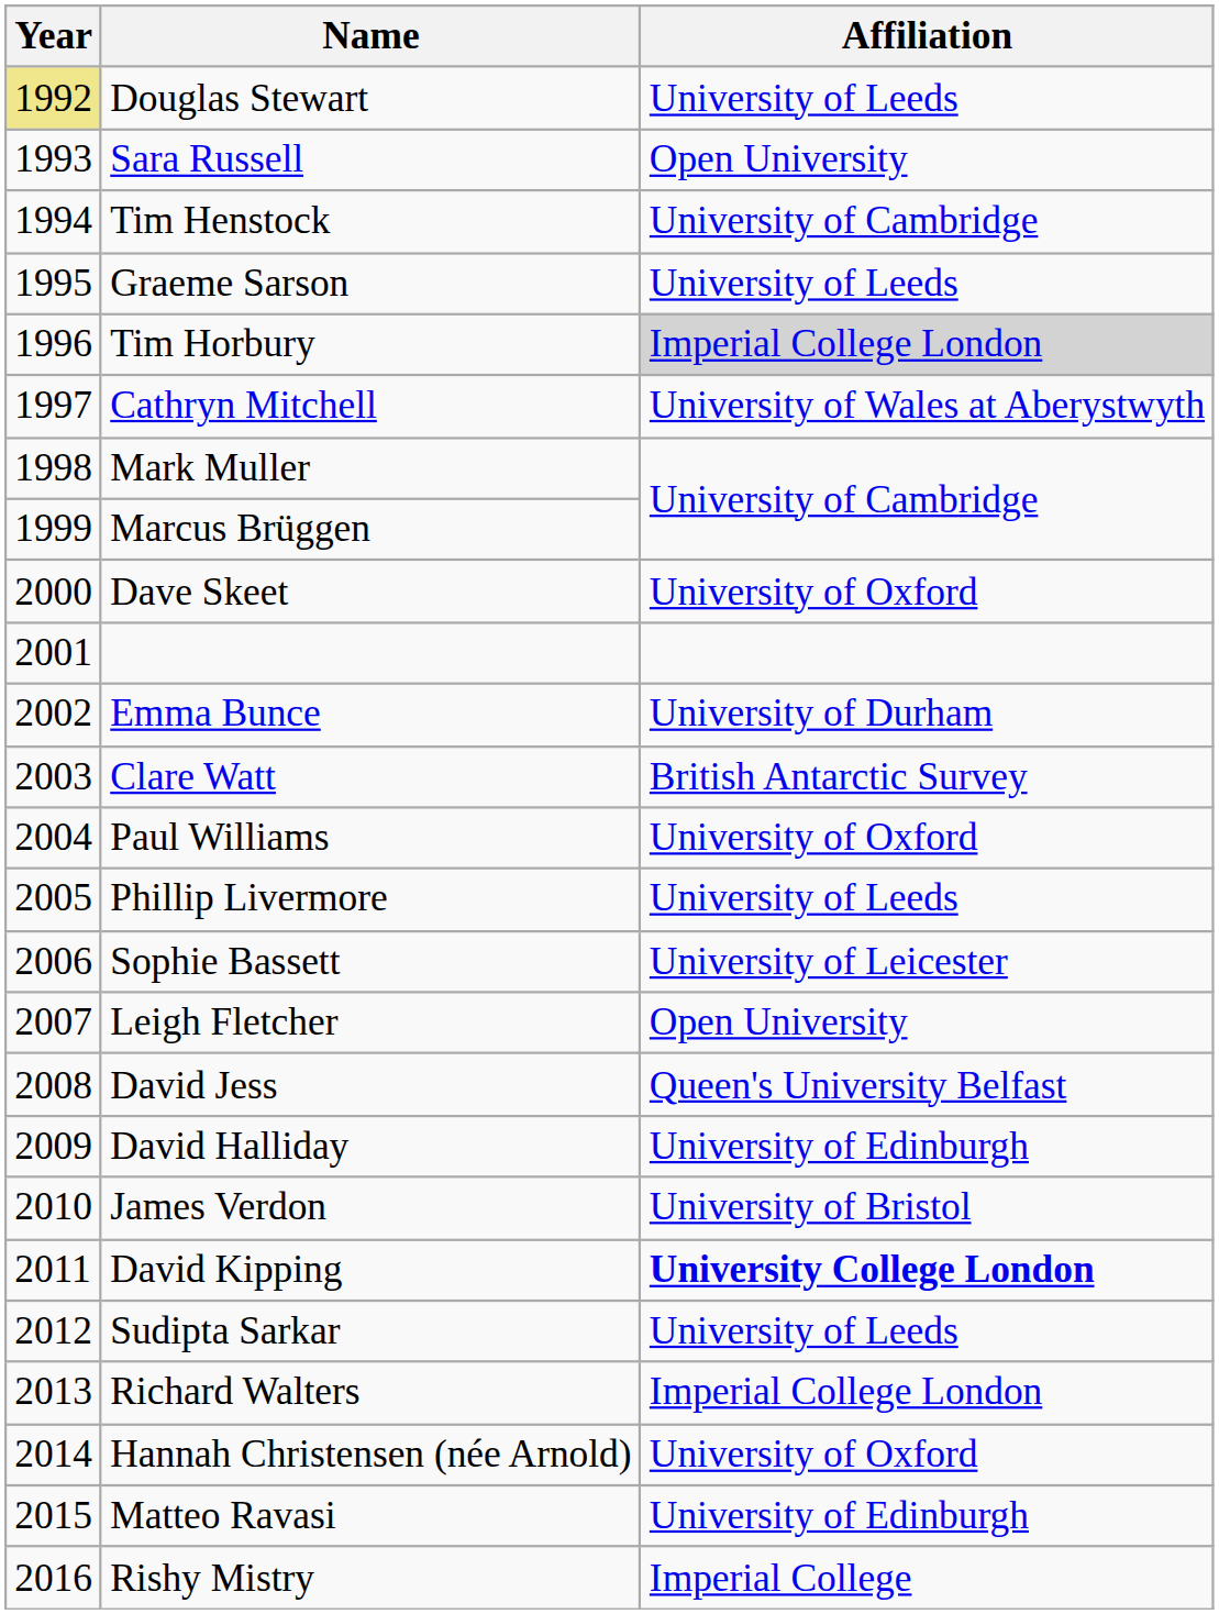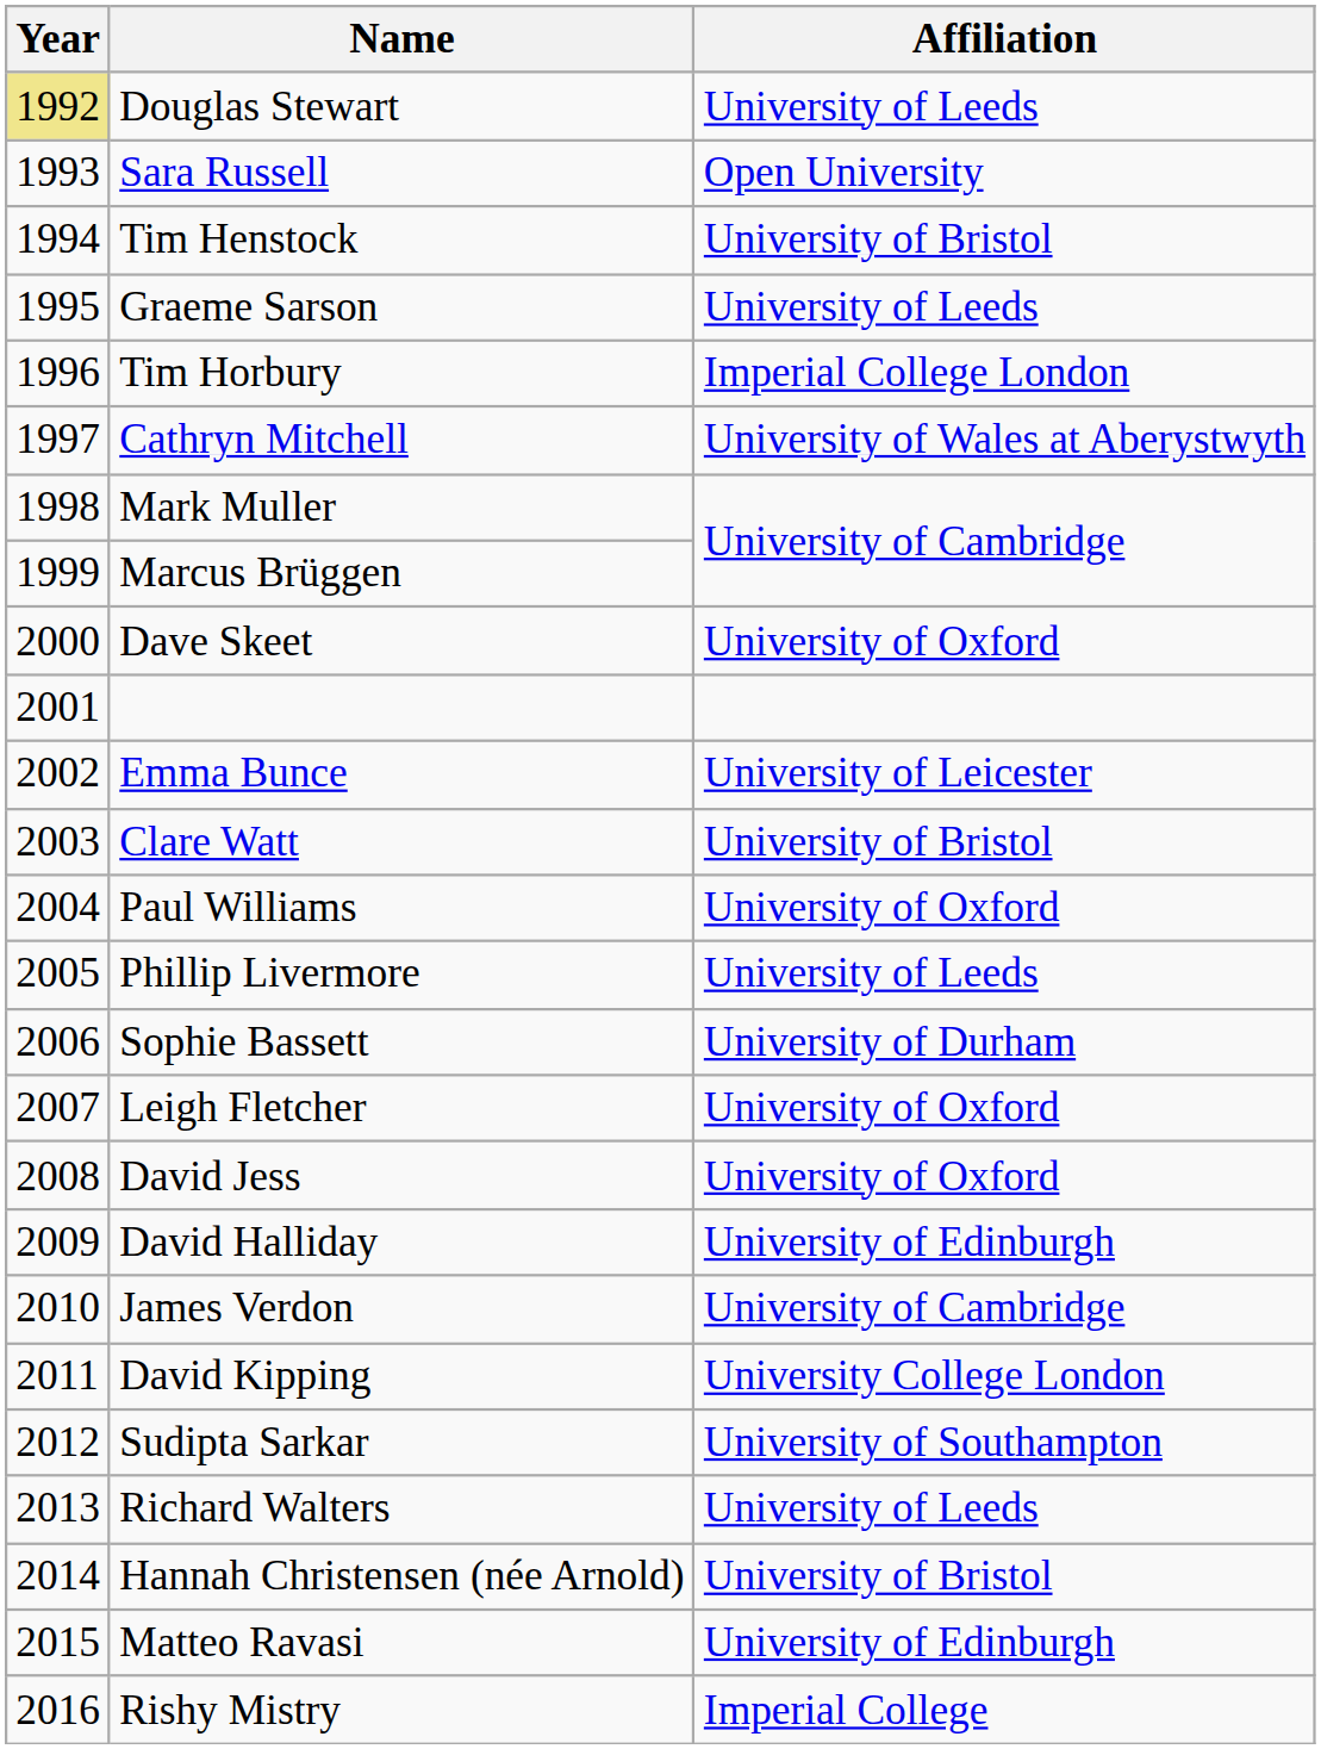Tim Henstock | Affiliation: University of Cambridge -> University of Bristol
Tim Horbury | Affiliation: lightgrey background -> no background
Emma Bunce | Affiliation: University of Durham -> University of Leicester
Clare Watt | Affiliation: British Antarctic Survey -> University of Bristol
Sophie Bassett | Affiliation: University of Leicester -> University of Durham
Leigh Fletcher | Affiliation: Open University -> University of Oxford
David Jess | Affiliation: Queen's University Belfast -> University of Oxford
James Verdon | Affiliation: University of Bristol -> University of Cambridge
David Kipping | Affiliation: bold -> normal
Sudipta Sarkar | Affiliation: University of Leeds -> University of Southampton
Richard Walters | Affiliation: Imperial College London -> University of Leeds
Hannah Christensen (née Arnold) | Affiliation: University of Oxford -> University of Bristol
